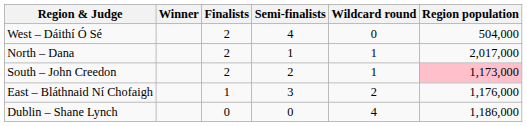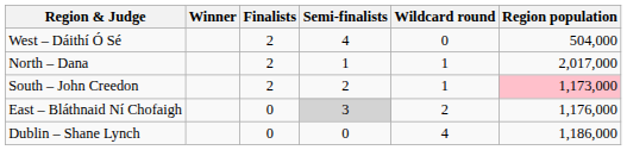East – Bláthnaid Ní Chofaigh | Finalists: 1 -> 0
East – Bláthnaid Ní Chofaigh | Semi-finalists: no background -> lightgrey background
